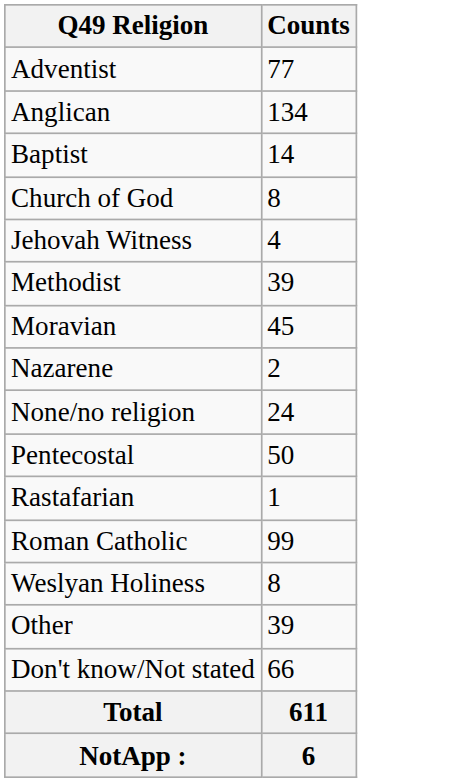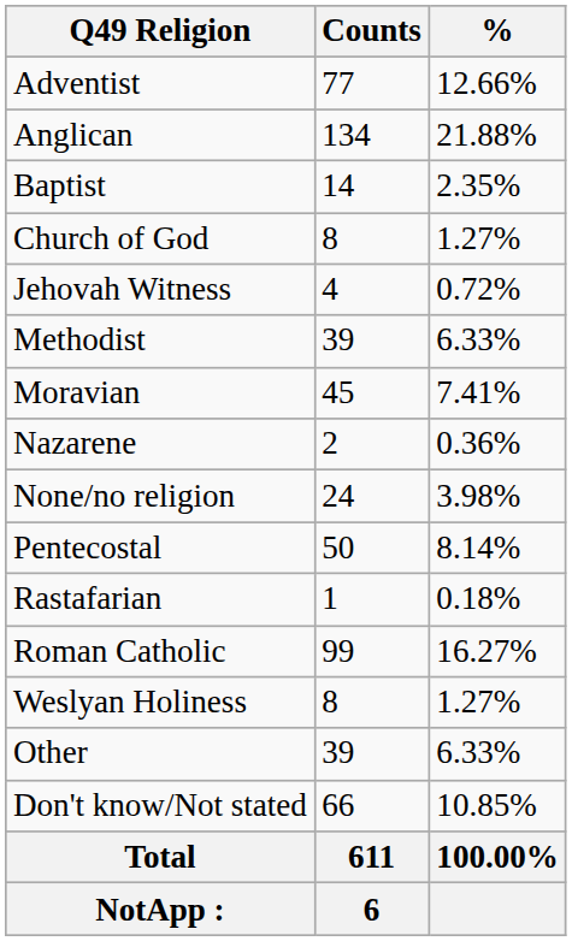+ column: % | 12.66% | 21.88% | 2.35% | 1.27% | 0.72% | 6.33% | 7.41% | 0.36% | 3.98% | 8.14% | 0.18% | 16.27% | 1.27% | 6.33% | 10.85% | 100.00%
